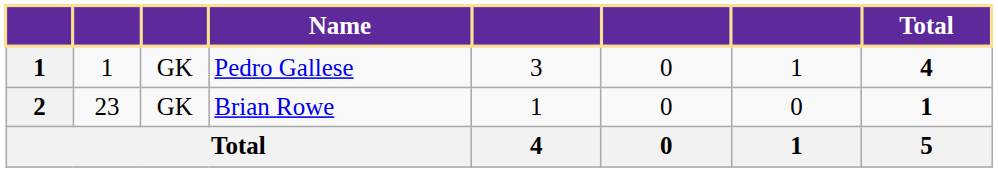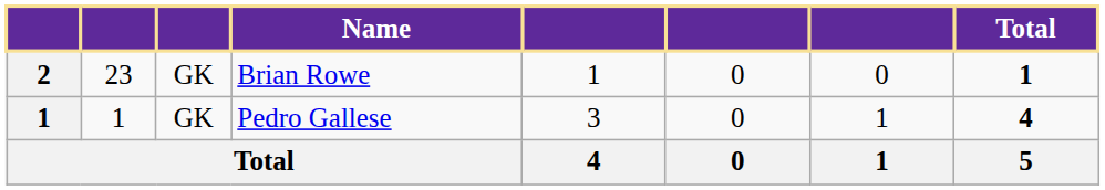rows swapped: Pedro Gallese <-> Brian Rowe
